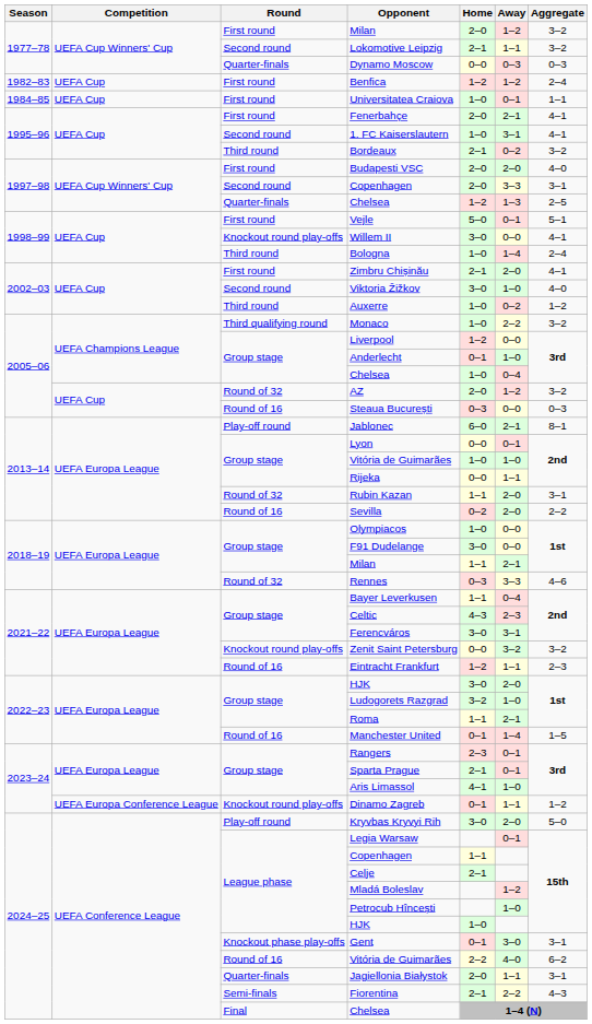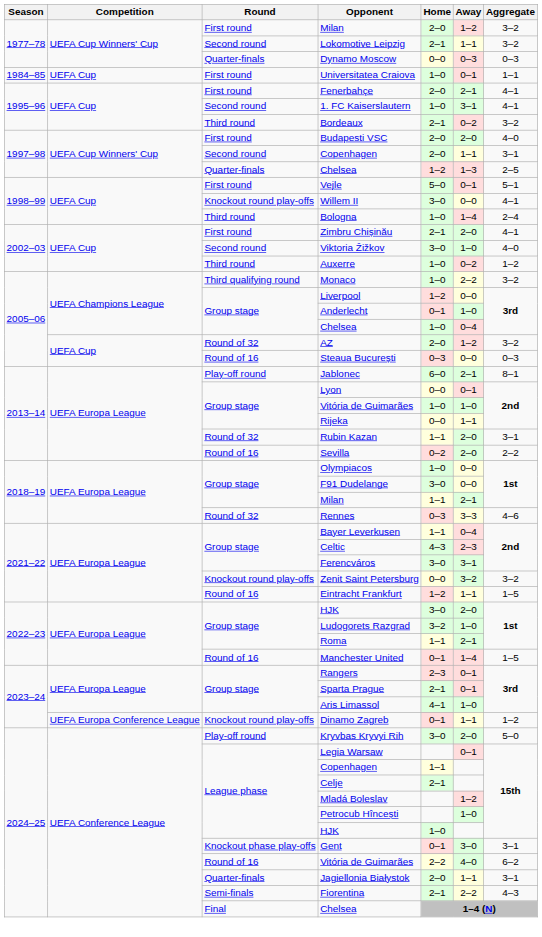- row: 1982–83 | UEFA Cup | First round | Benfica | 1–2 | 1–2 | 2–4
1997–98 / Copenhagen | Away: 3–3 -> 1–1
Eintracht Frankfurt | Aggregate: 2–3 -> 1–5
